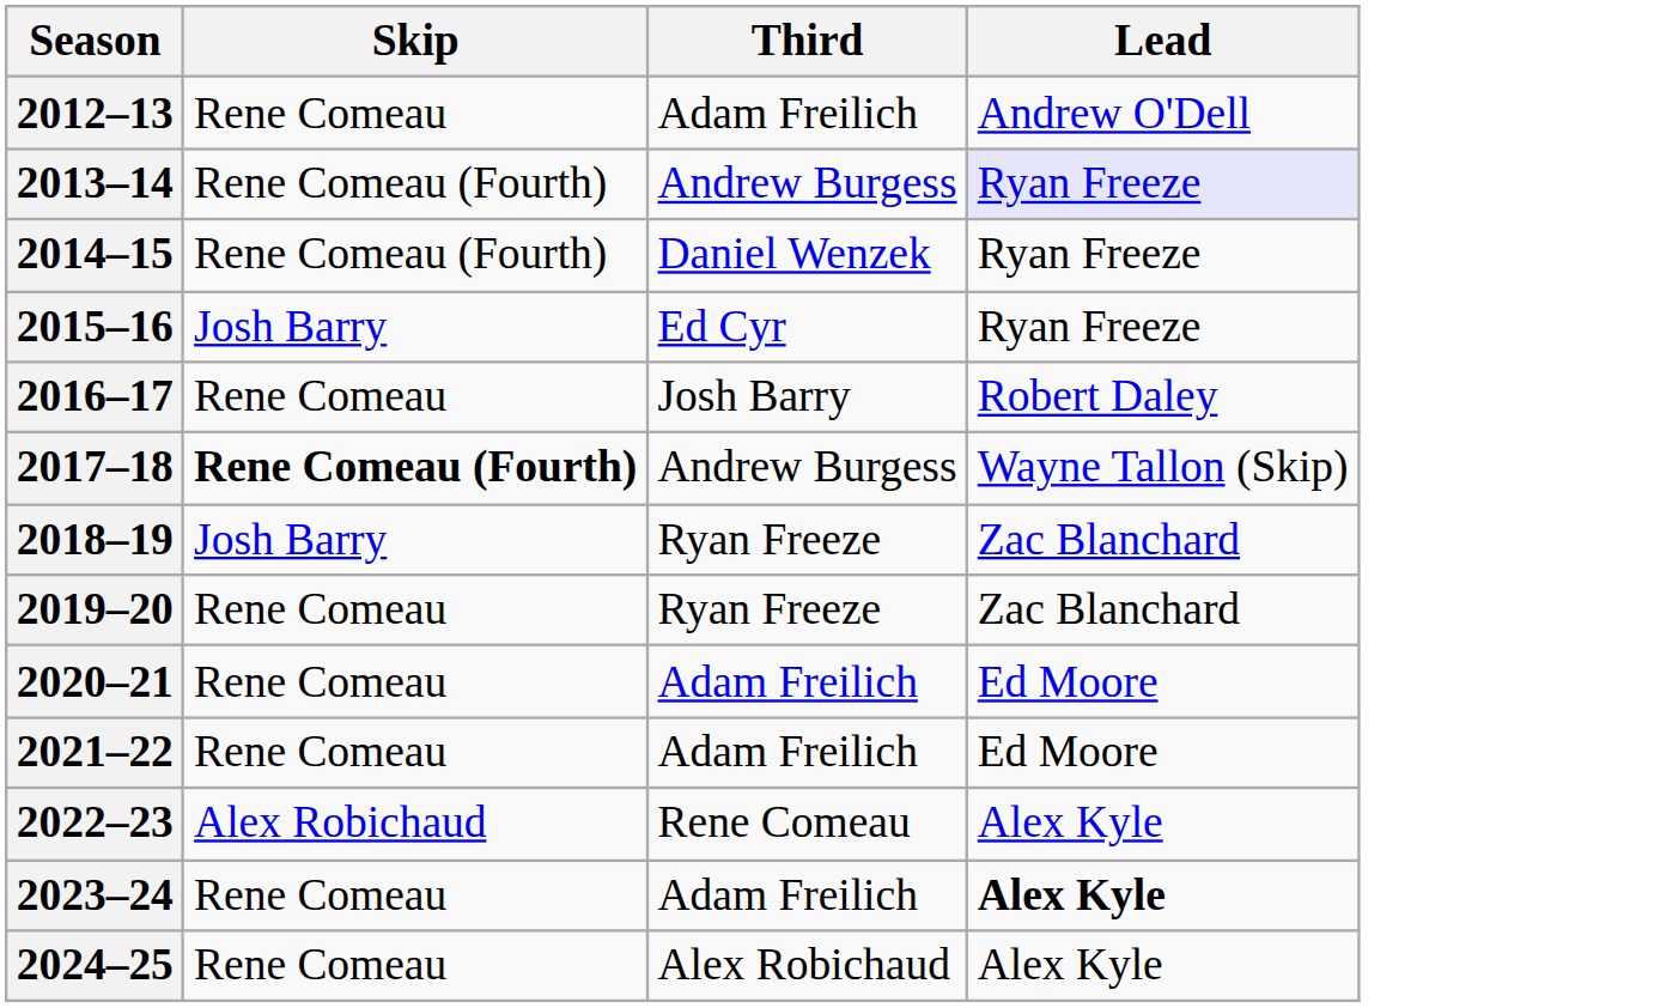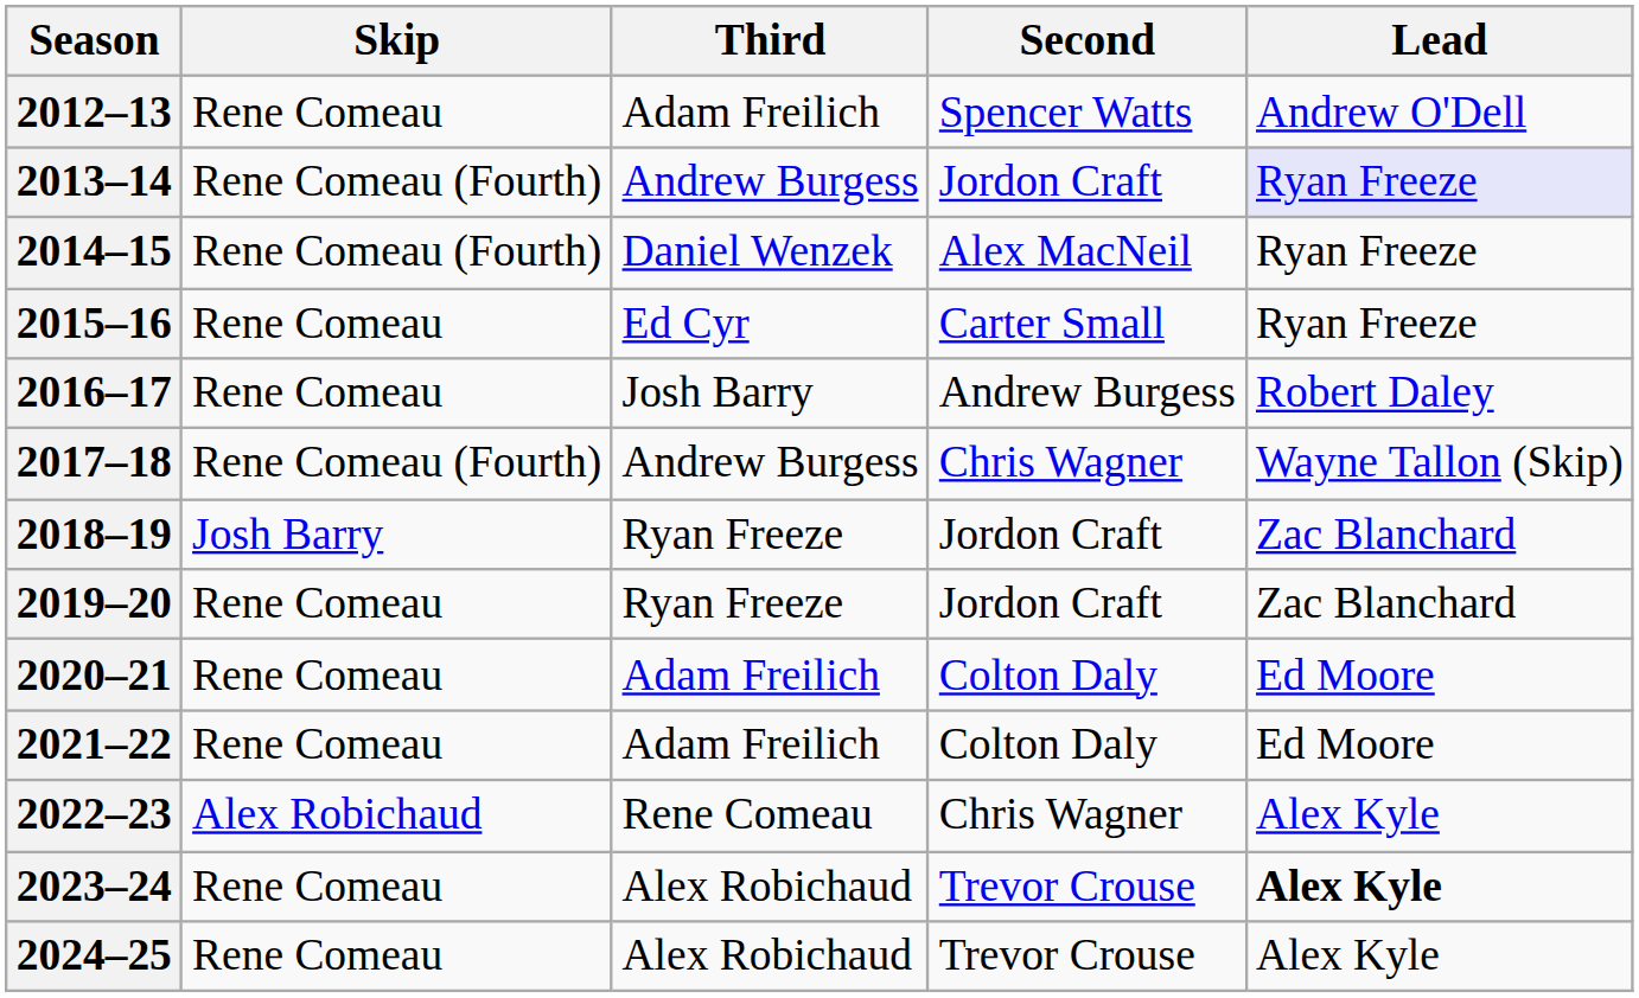+ column: Second | Spencer Watts | Jordon Craft | Alex MacNeil | Carter Small | Andrew Burgess | Chris Wagner | Jordon Craft | Jordon Craft | Colton Daly | Colton Daly | Chris Wagner | Trevor Crouse | Trevor Crouse
2015–16 | Skip: Josh Barry -> Rene Comeau
2017–18 | Skip: bold -> normal
2023–24 | Third: Adam Freilich -> Alex Robichaud
